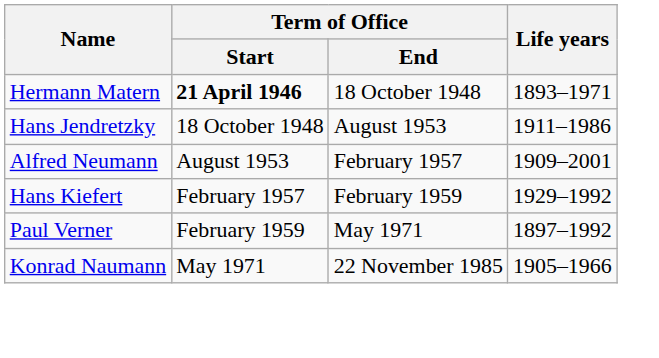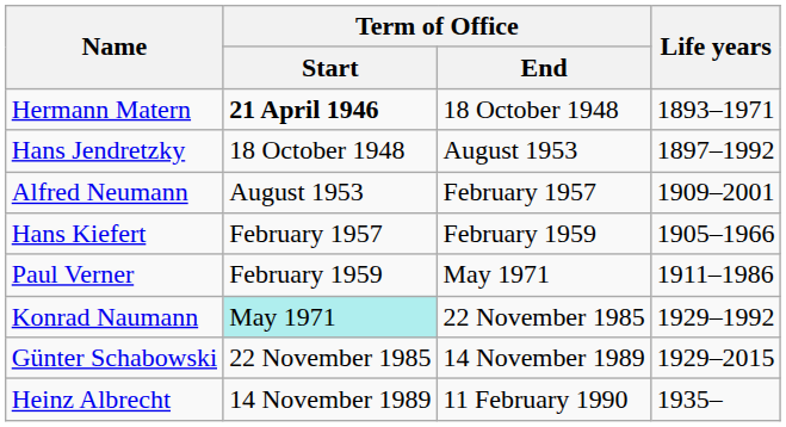Hans Jendretzky | Life years: 1911–1986 -> 1897–1992
Hans Kiefert | Life years: 1929–1992 -> 1905–1966
Paul Verner | Life years: 1897–1992 -> 1911–1986
Konrad Naumann | Term of Office / Start: no background -> paleturquoise background
Konrad Naumann | Life years: 1905–1966 -> 1929–1992
+ row: Günter Schabowski | 22 November 1985 | 14 November 1989 | 1929–2015
+ row: Heinz Albrecht | 14 November 1989 | 11 February 1990 | 1935–
